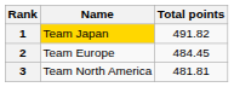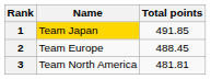1 | Total points: 491.82 -> 491.85
2 | Total points: 484.45 -> 488.45
